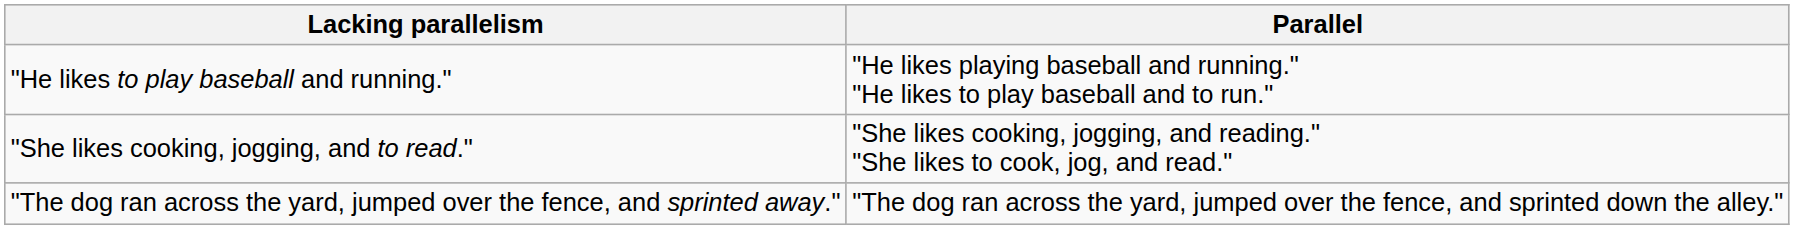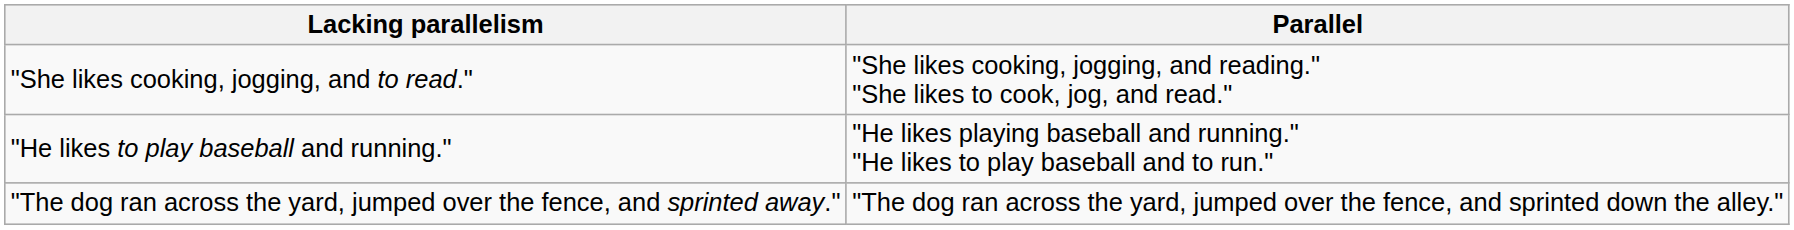rows swapped: "She likes cooking, jogging, and to read." <-> "He likes to play baseball and running."
